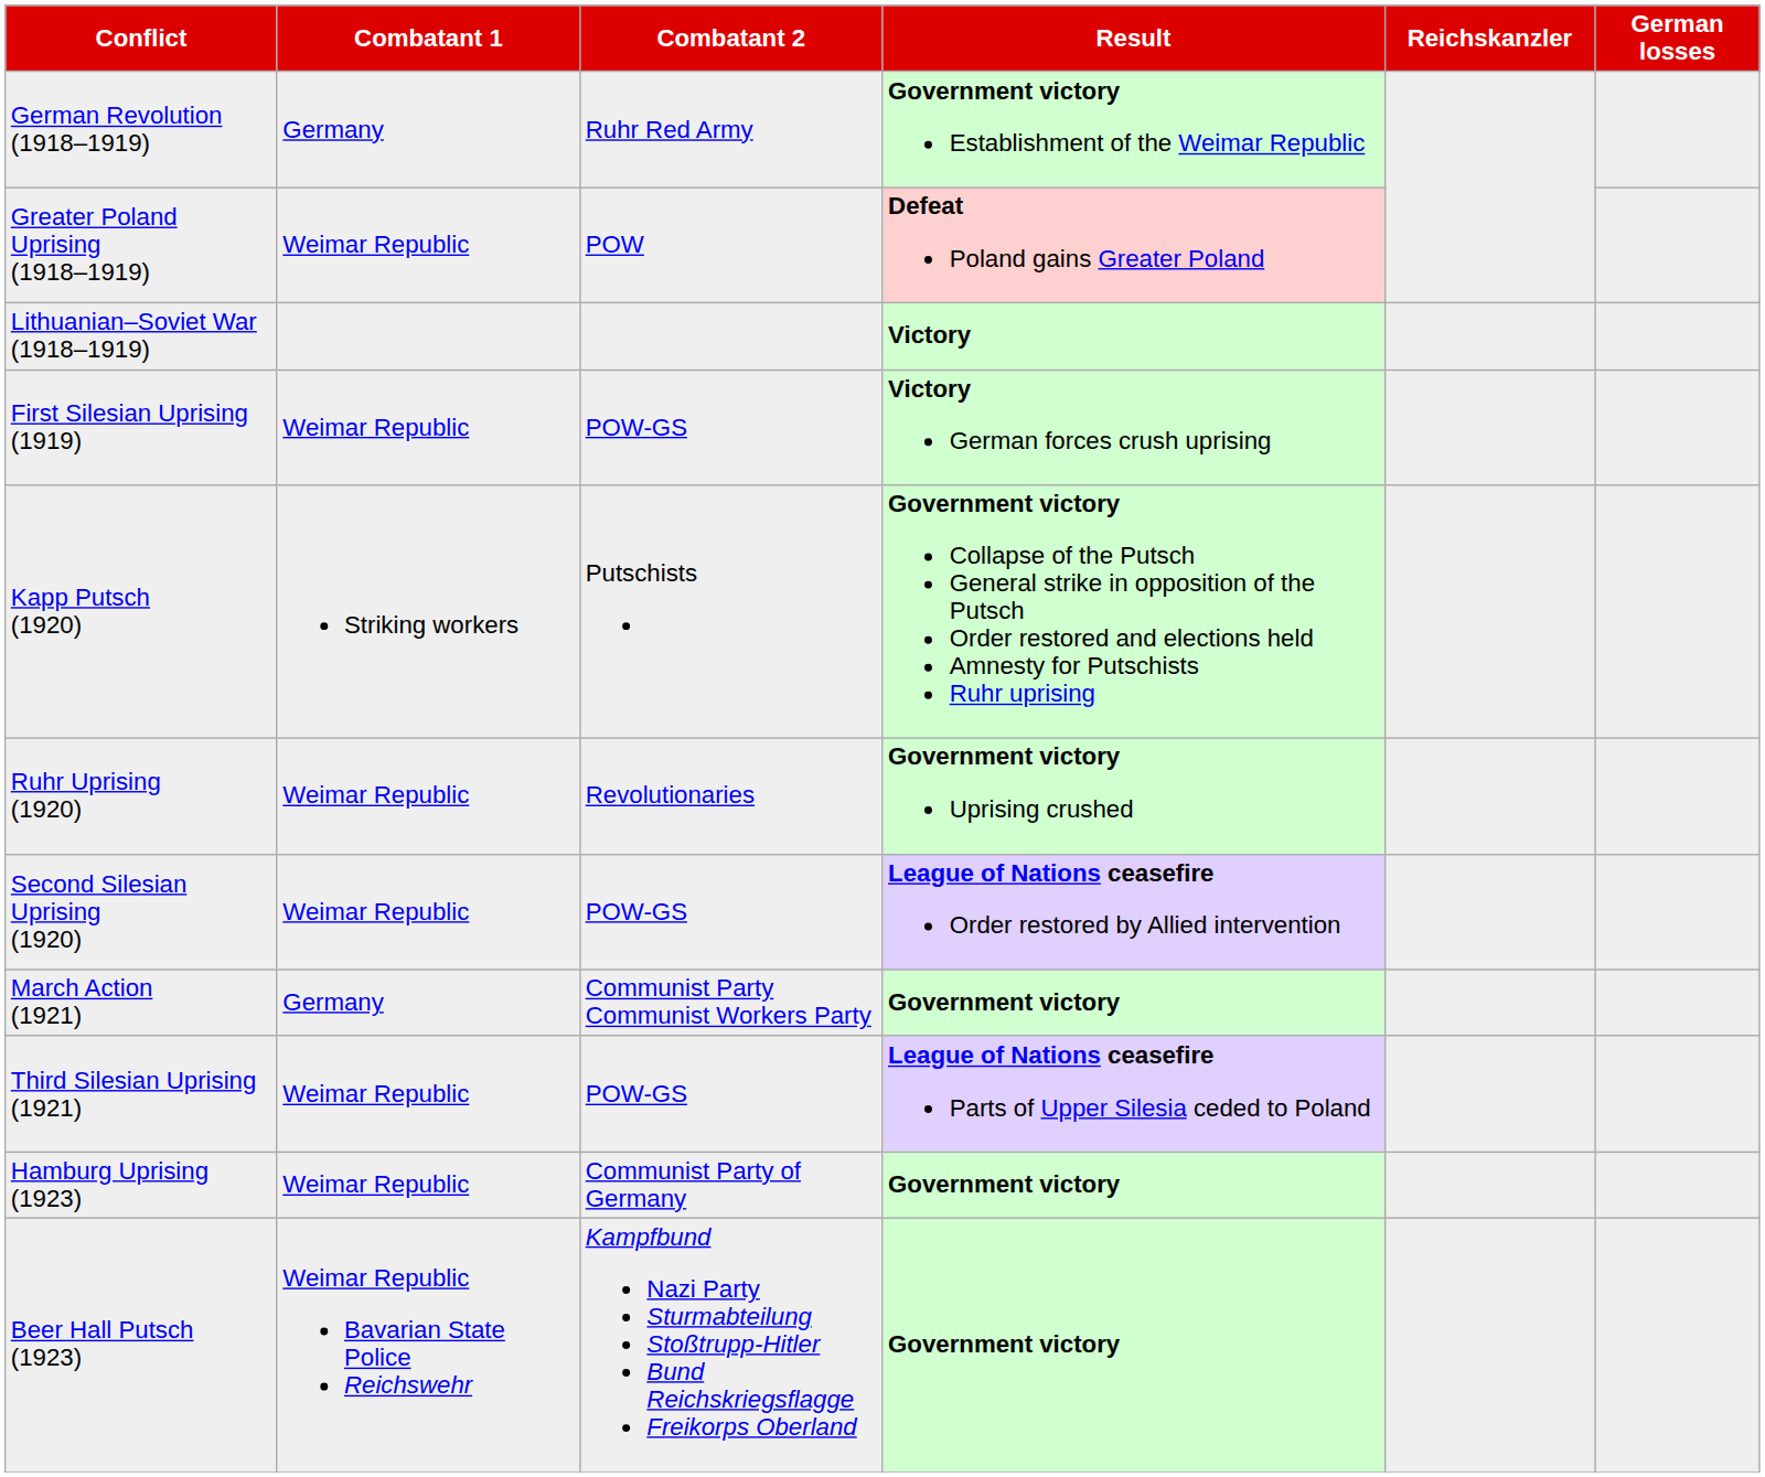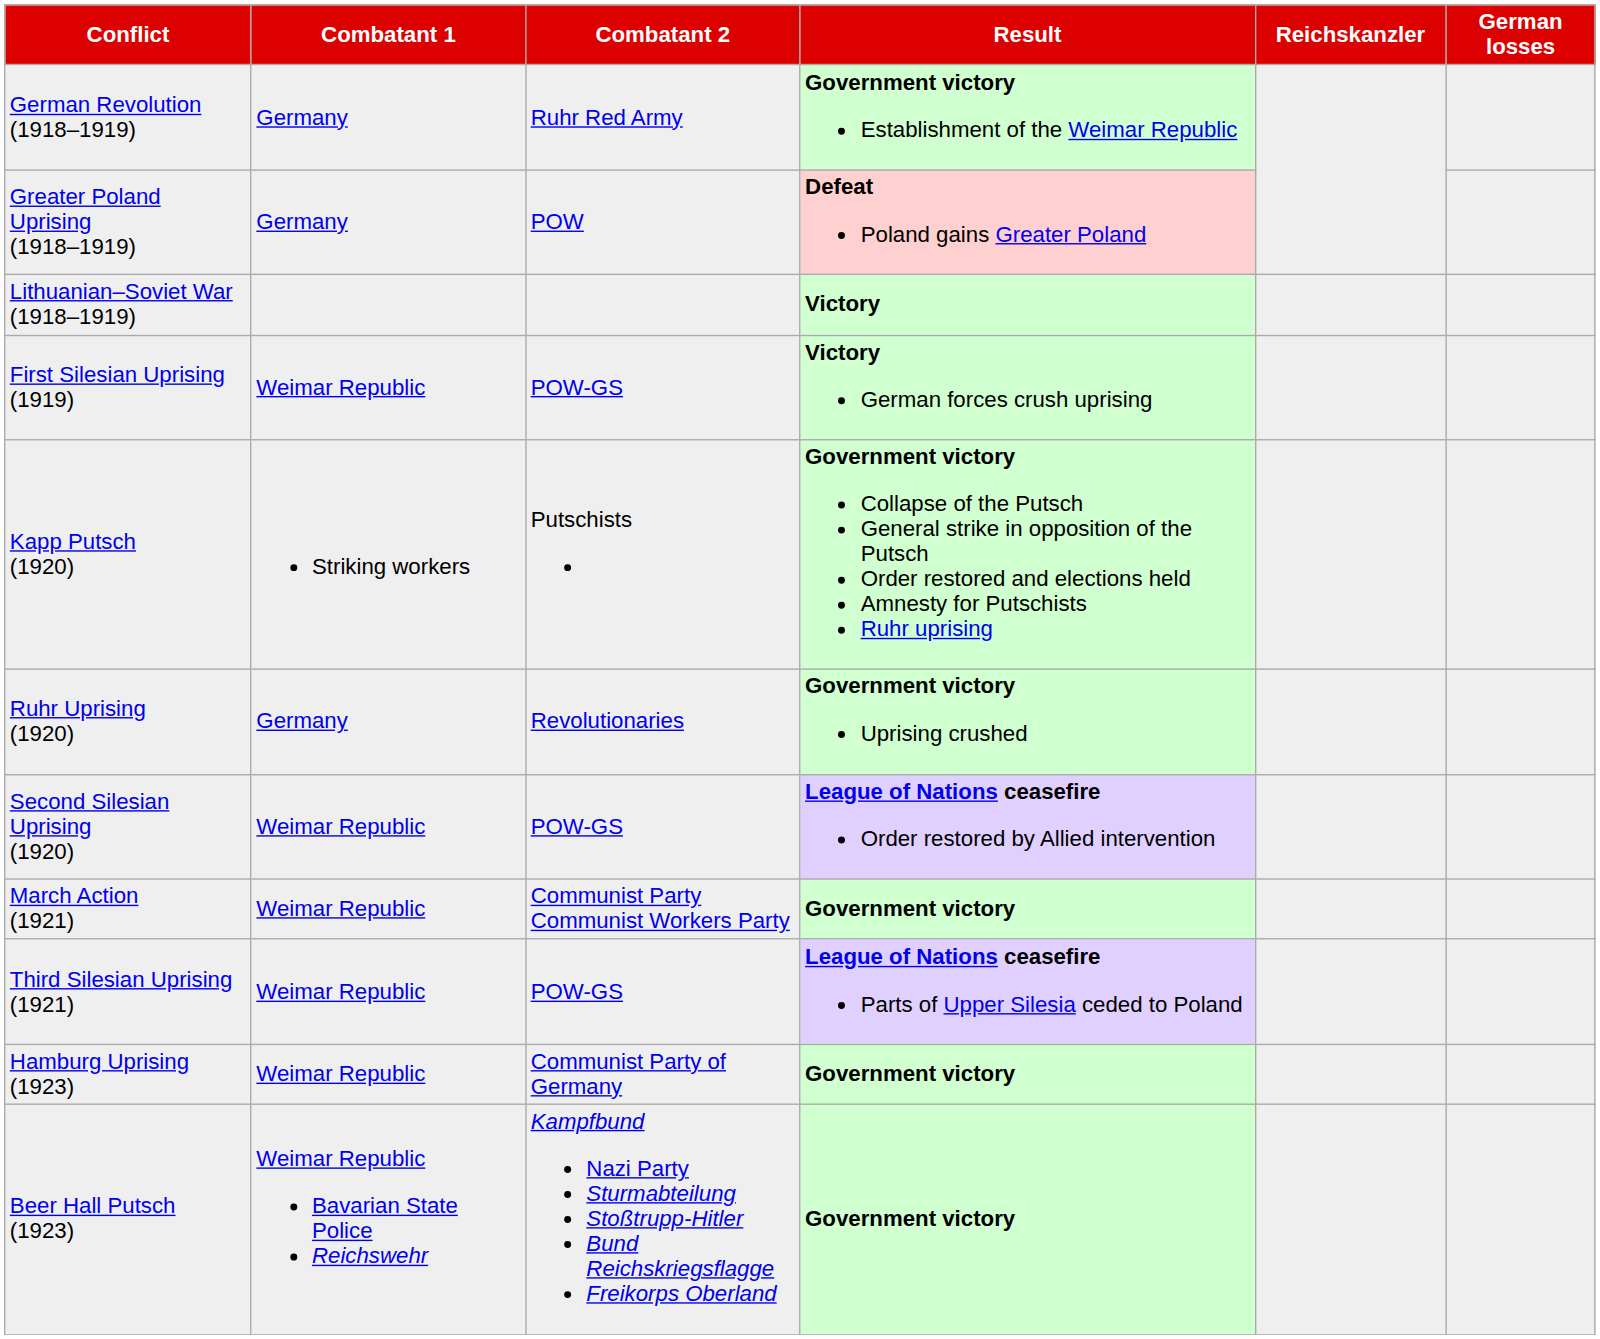Greater Poland Uprising (1918–1919) | Combatant 1: Weimar Republic -> Germany
Ruhr Uprising (1920) | Combatant 1: Weimar Republic -> Germany
March Action (1921) | Combatant 1: Germany -> Weimar Republic
